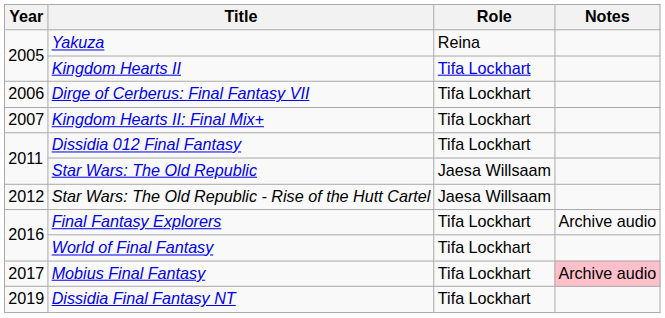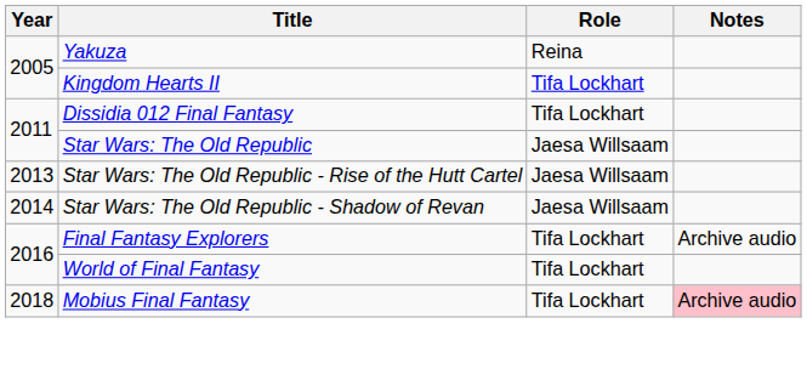- row: 2006 | Dirge of Cerberus: Final Fantasy VII | Tifa Lockhart
- row: 2007 | Kingdom Hearts II: Final Mix+ | Tifa Lockhart
Star Wars: The Old Republic - Rise of the Hutt Cartel | Year: 2012 -> 2013
+ row: 2014 | Star Wars: The Old Republic - Shadow of Revan | Jaesa Willsaam
Mobius Final Fantasy | Year: 2017 -> 2018
- row: 2019 | Dissidia Final Fantasy NT | Tifa Lockhart
